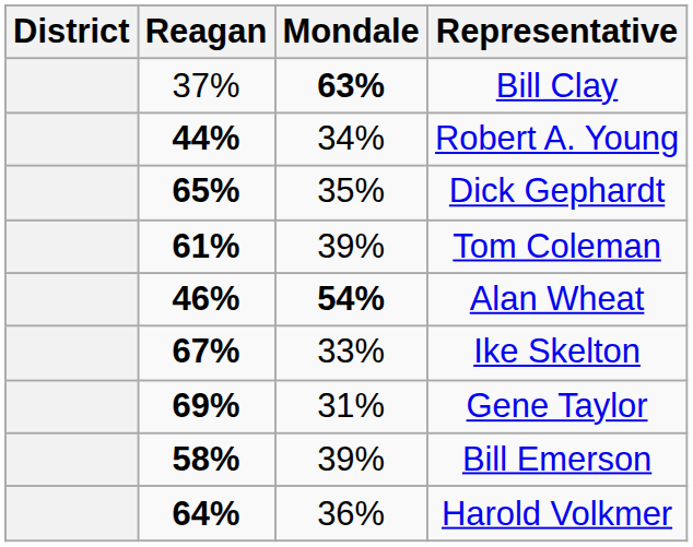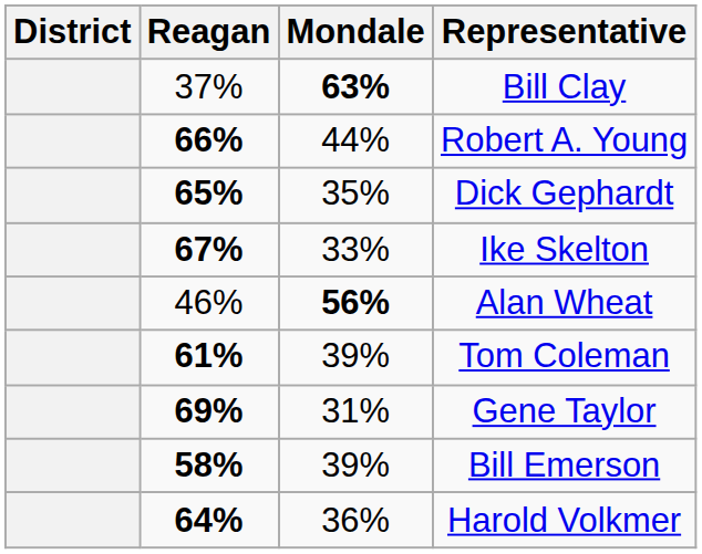Robert A. Young | Reagan: 44% -> 66%
Robert A. Young | Mondale: 34% -> 44%
rows swapped: Ike Skelton <-> Tom Coleman
Alan Wheat | Reagan: bold -> normal
Alan Wheat | Mondale: 54% -> 56%
